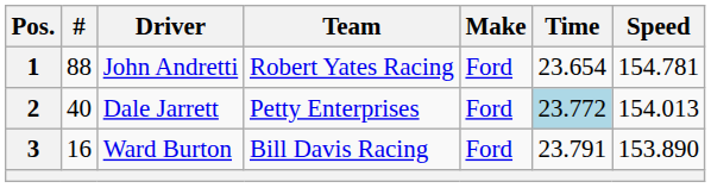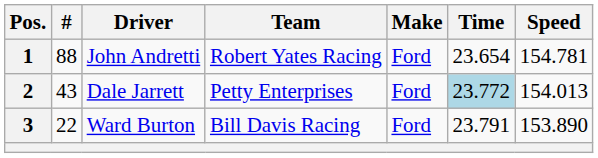2 | #: 40 -> 43
3 | #: 16 -> 22
